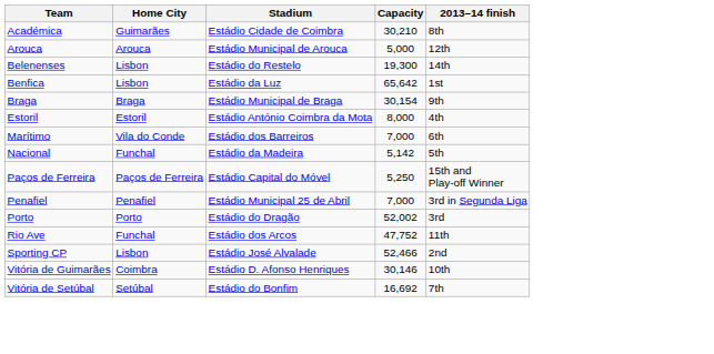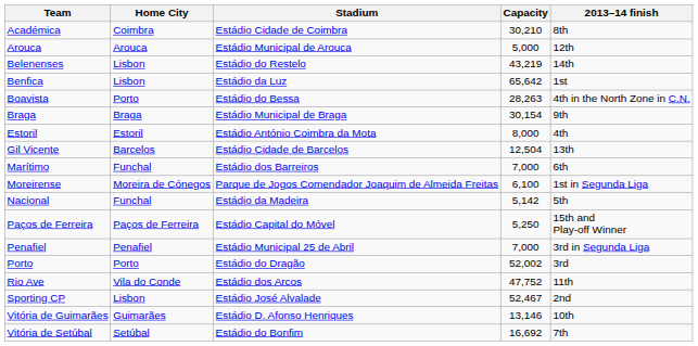Académica | Home City: Guimarães -> Coimbra
Belenenses | Capacity: 19,300 -> 43,219
+ row: Boavista | Porto | Estádio do Bessa | 28,263 | 4th in the North Zone in C.N.
+ row: Gil Vicente | Barcelos | Estádio Cidade de Barcelos | 12,504 | 13th
Marítimo | Home City: Vila do Conde -> Funchal
+ row: Moreirense | Moreira de Cónegos | Parque de Jogos Comendador Joaquim de Almeida Freitas | 6,100 | 1st in Segunda Liga
Rio Ave | Home City: Funchal -> Vila do Conde
Sporting CP | Capacity: 52,466 -> 52,467
Vitória de Guimarães | Home City: Coimbra -> Guimarães
Vitória de Guimarães | Capacity: 30,146 -> 13,146
